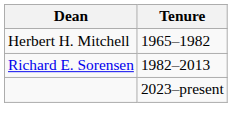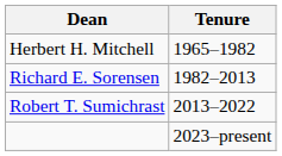+ row: Robert T. Sumichrast | 2013–2022
